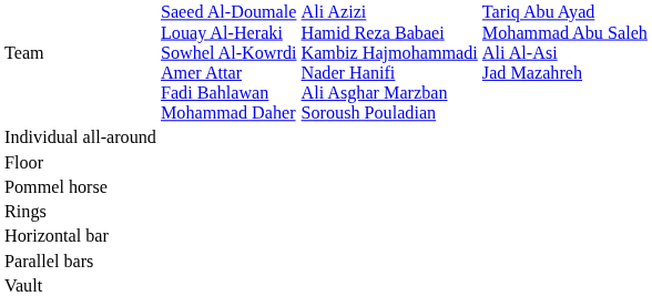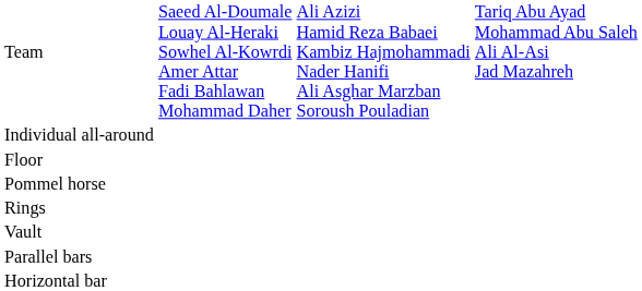rows swapped: Vault <-> Horizontal bar
